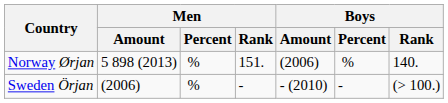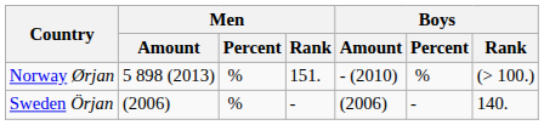Norway Ørjan | Boys / Amount: (2006) -> - (2010)
Norway Ørjan | Boys / Rank: 140. -> (> 100.)
Sweden Örjan | Boys / Amount: - (2010) -> (2006)
Sweden Örjan | Boys / Rank: (> 100.) -> 140.
